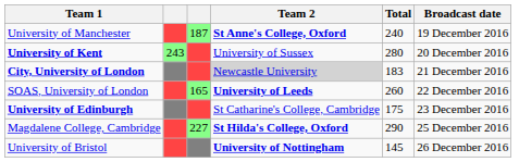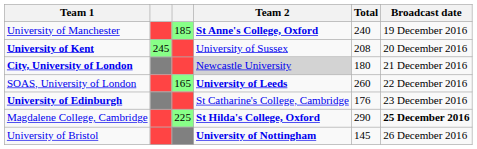University of Manchester | column 3: 187 -> 185
University of Kent | column 2: 243 -> 245
University of Kent | Total: 280 -> 208
City, University of London | Total: 183 -> 180
University of Edinburgh | Total: 175 -> 176
Magdalene College, Cambridge | column 3: 227 -> 225
Magdalene College, Cambridge | Broadcast date: normal -> bold
